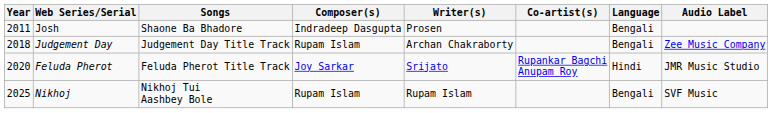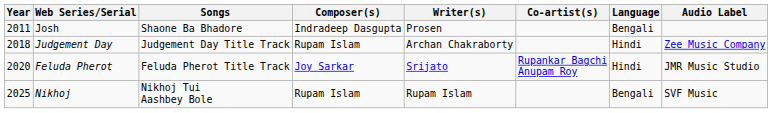Judgement Day | Language: Bengali -> Hindi
